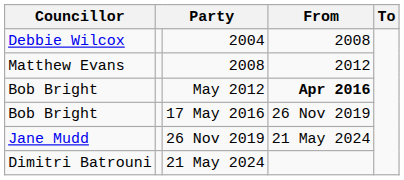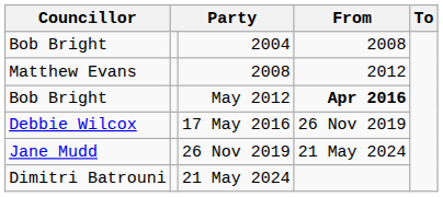2004 | Councillor: Debbie Wilcox -> Bob Bright
17 May 2016 | Councillor: Bob Bright -> Debbie Wilcox
